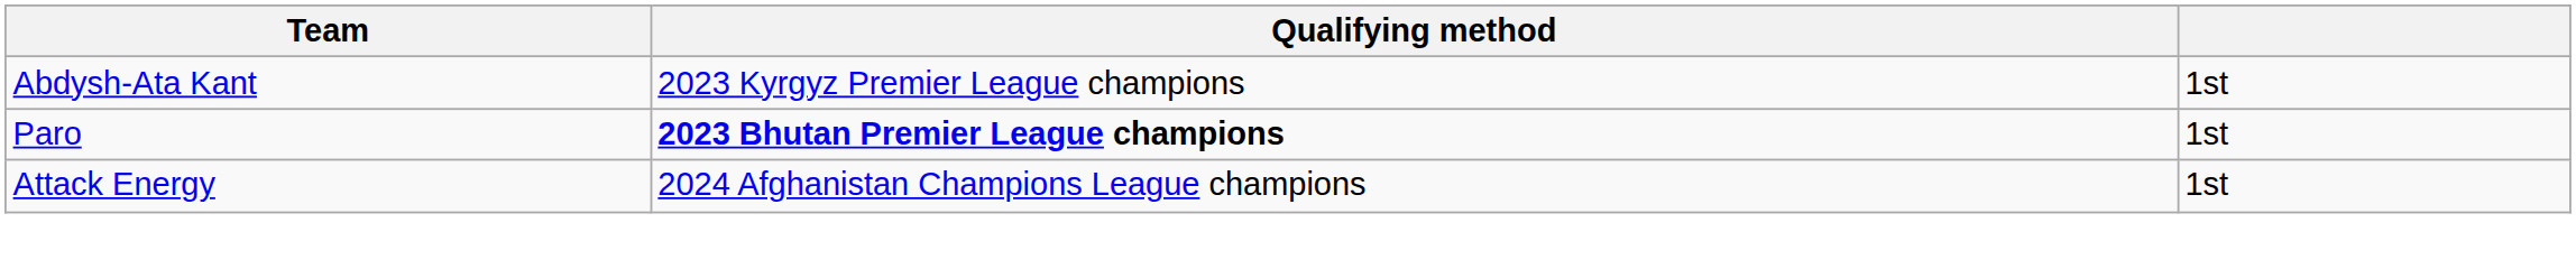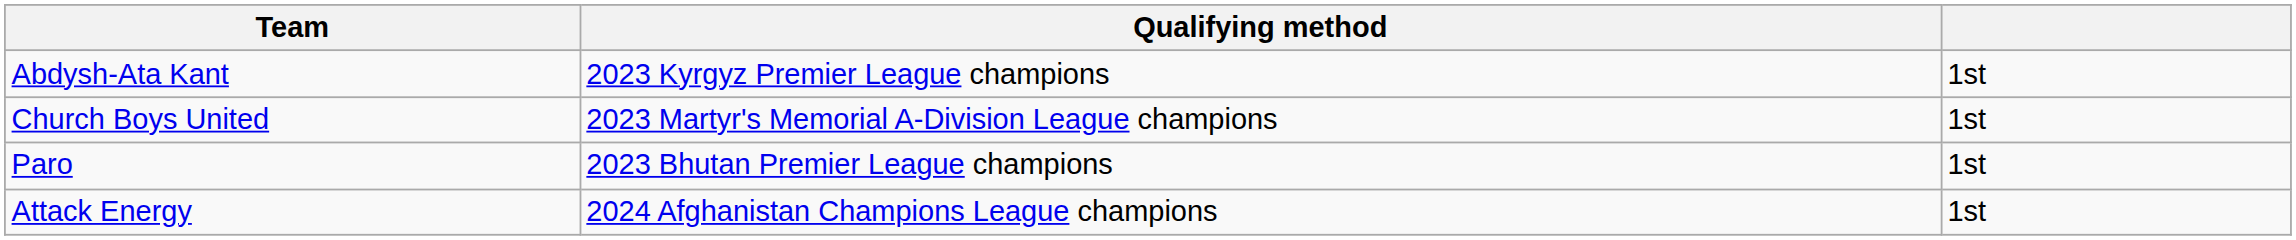+ row: Church Boys United | 2023 Martyr's Memorial A-Division League champions | 1st
Paro | Qualifying method: bold -> normal
